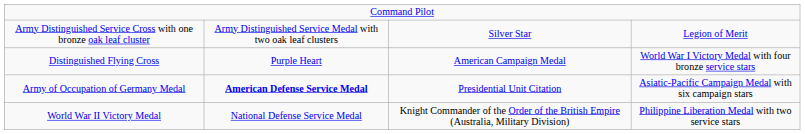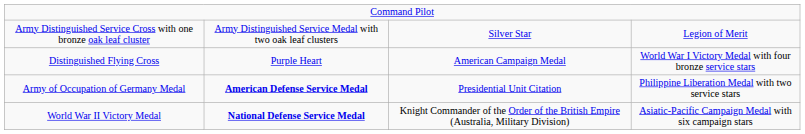Army of Occupation of Germany Medal | column 4: Asiatic-Pacific Campaign Medal with six campaign stars -> Philippine Liberation Medal with two service stars
World War II Victory Medal | column 2: normal -> bold
World War II Victory Medal | column 4: Philippine Liberation Medal with two service stars -> Asiatic-Pacific Campaign Medal with six campaign stars
